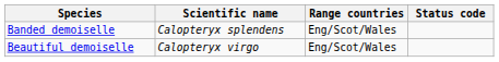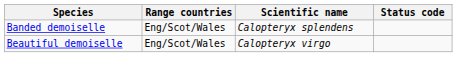columns swapped: Scientific name <-> Range countries
